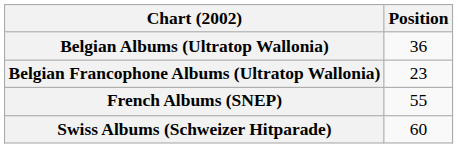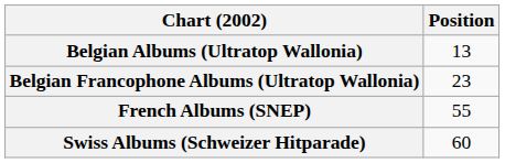Belgian Albums (Ultratop Wallonia) | Position: 36 -> 13
